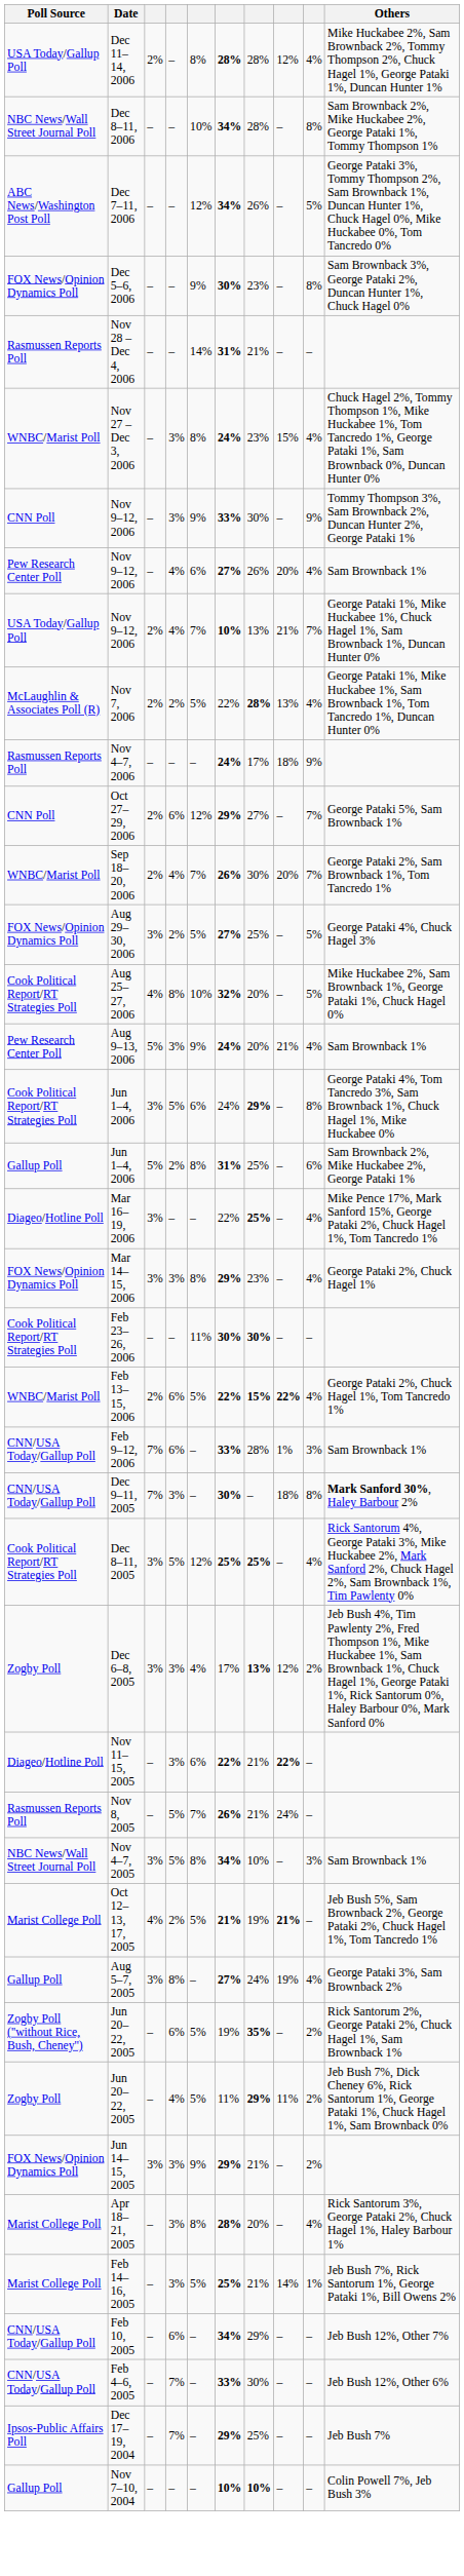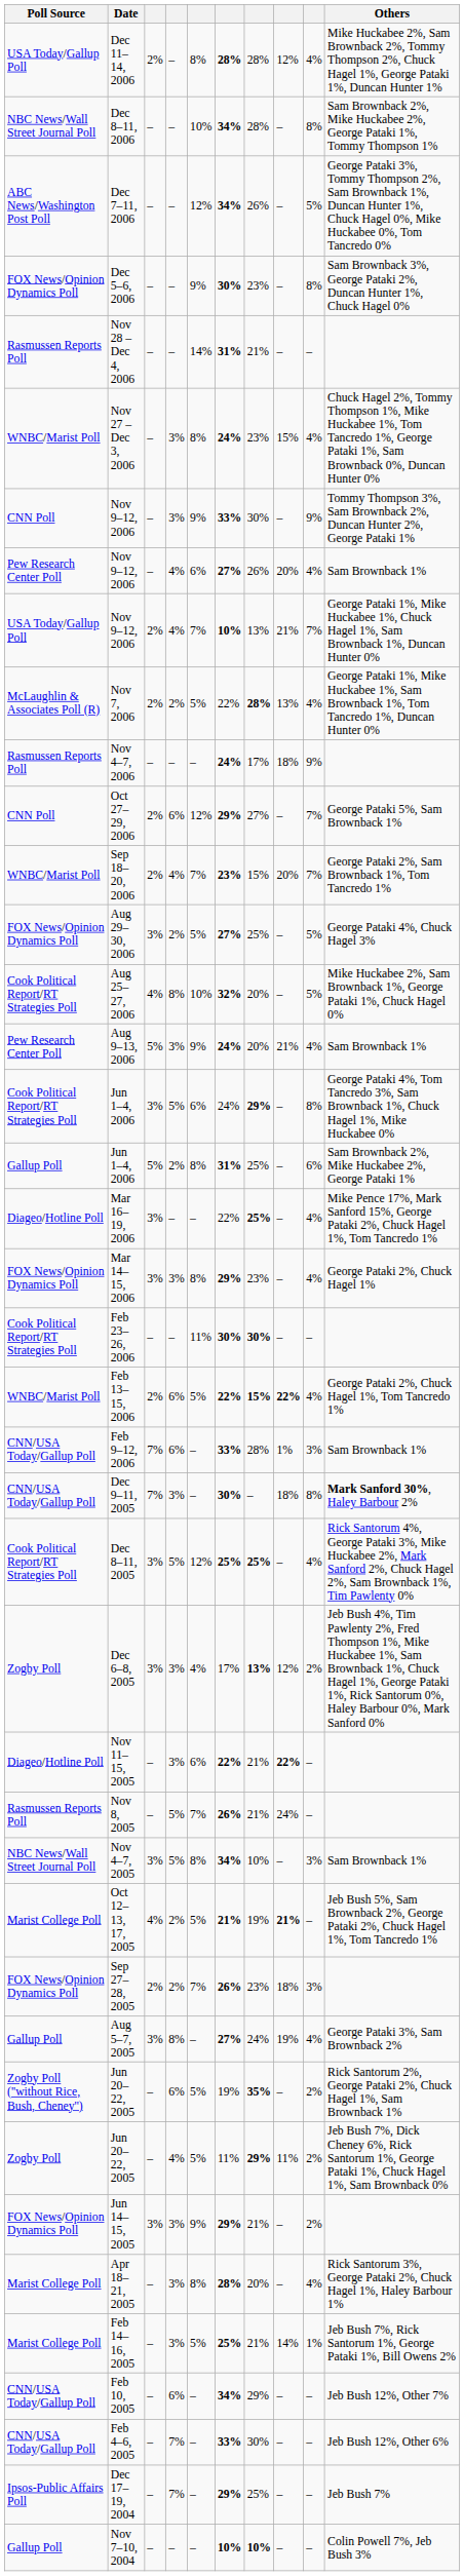Sep 18–20, 2006 | column 6: 26% -> 23%
Sep 18–20, 2006 | column 7: 30% -> 15%
+ row: FOX News/Opinion Dynamics Poll | Sep 27–28, 2005 | 2% | 2% | 7% | 26% | 23% | 18% | 3%
